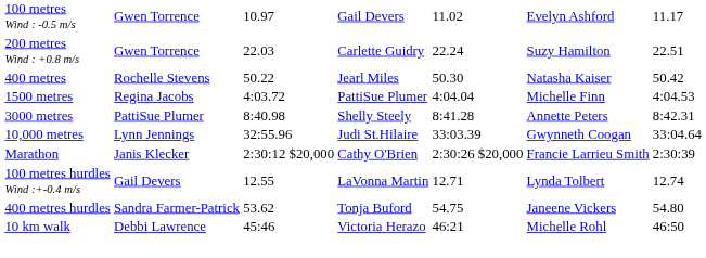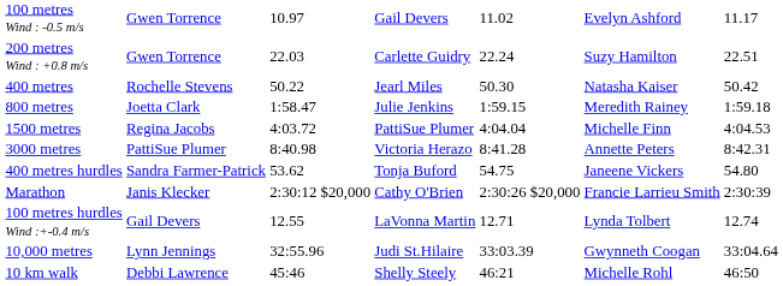+ row: 800 metres | Joetta Clark | 1:58.47 | Julie Jenkins | 1:59.15 | Meredith Rainey | 1:59.18
3000 metres | column 4: Shelly Steely -> Victoria Herazo
rows swapped: 10,000 metres <-> 400 metres hurdles
10 km walk | column 4: Victoria Herazo -> Shelly Steely
